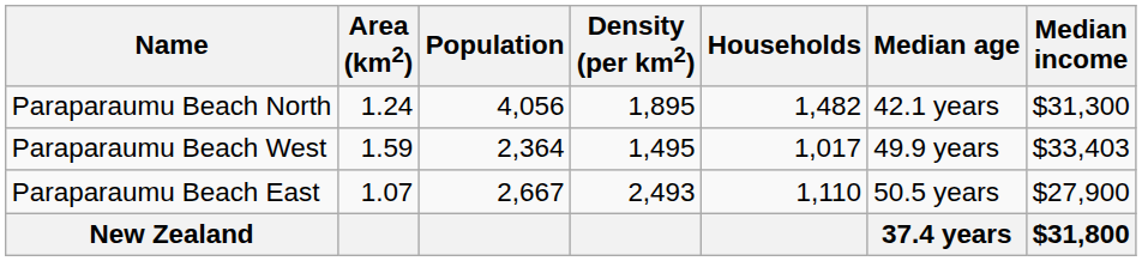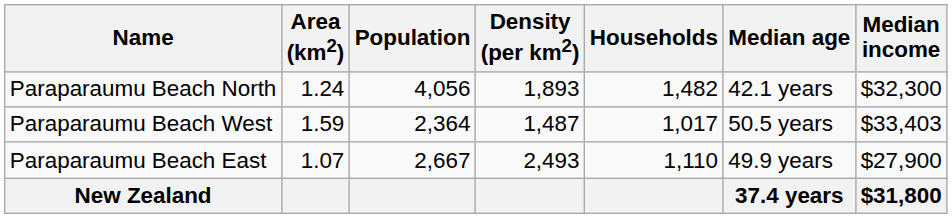Paraparaumu Beach North | Density (per km2): 1,895 -> 1,893
Paraparaumu Beach North | Median income: $31,300 -> $32,300
Paraparaumu Beach West | Density (per km2): 1,495 -> 1,487
Paraparaumu Beach West | Median age: 49.9 years -> 50.5 years
Paraparaumu Beach East | Median age: 50.5 years -> 49.9 years
